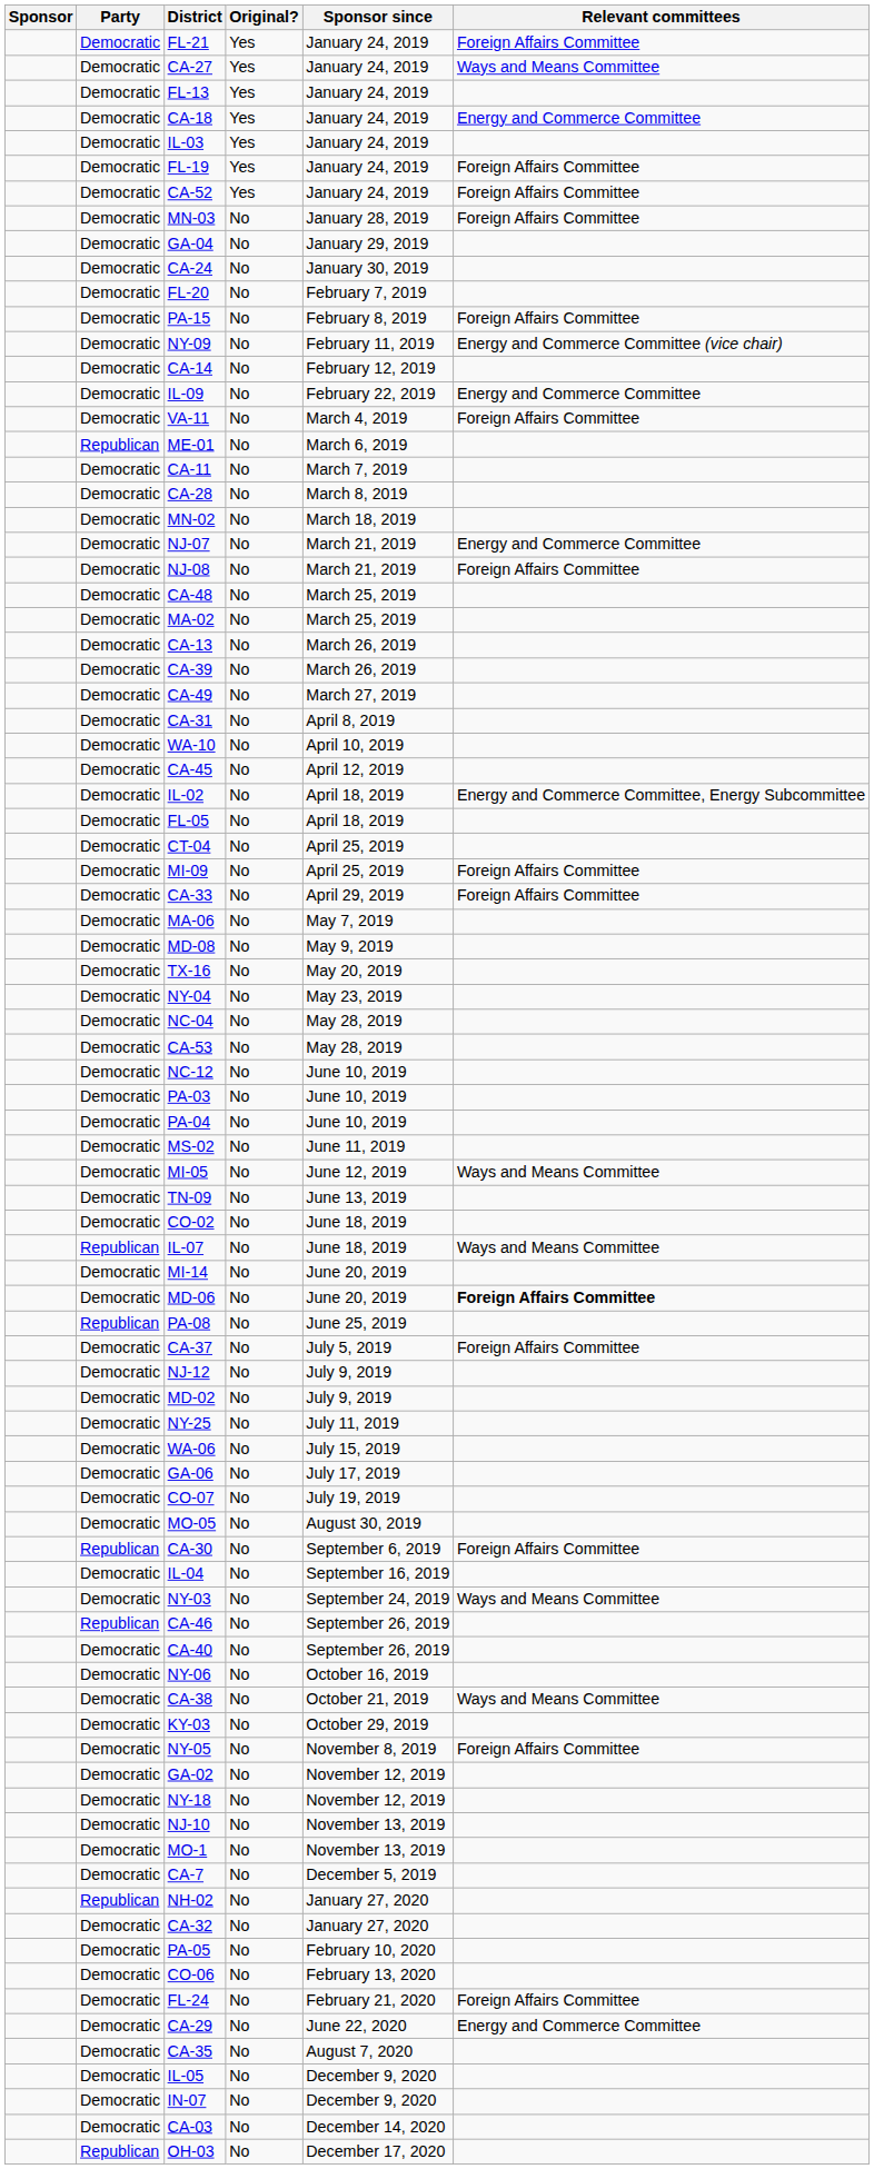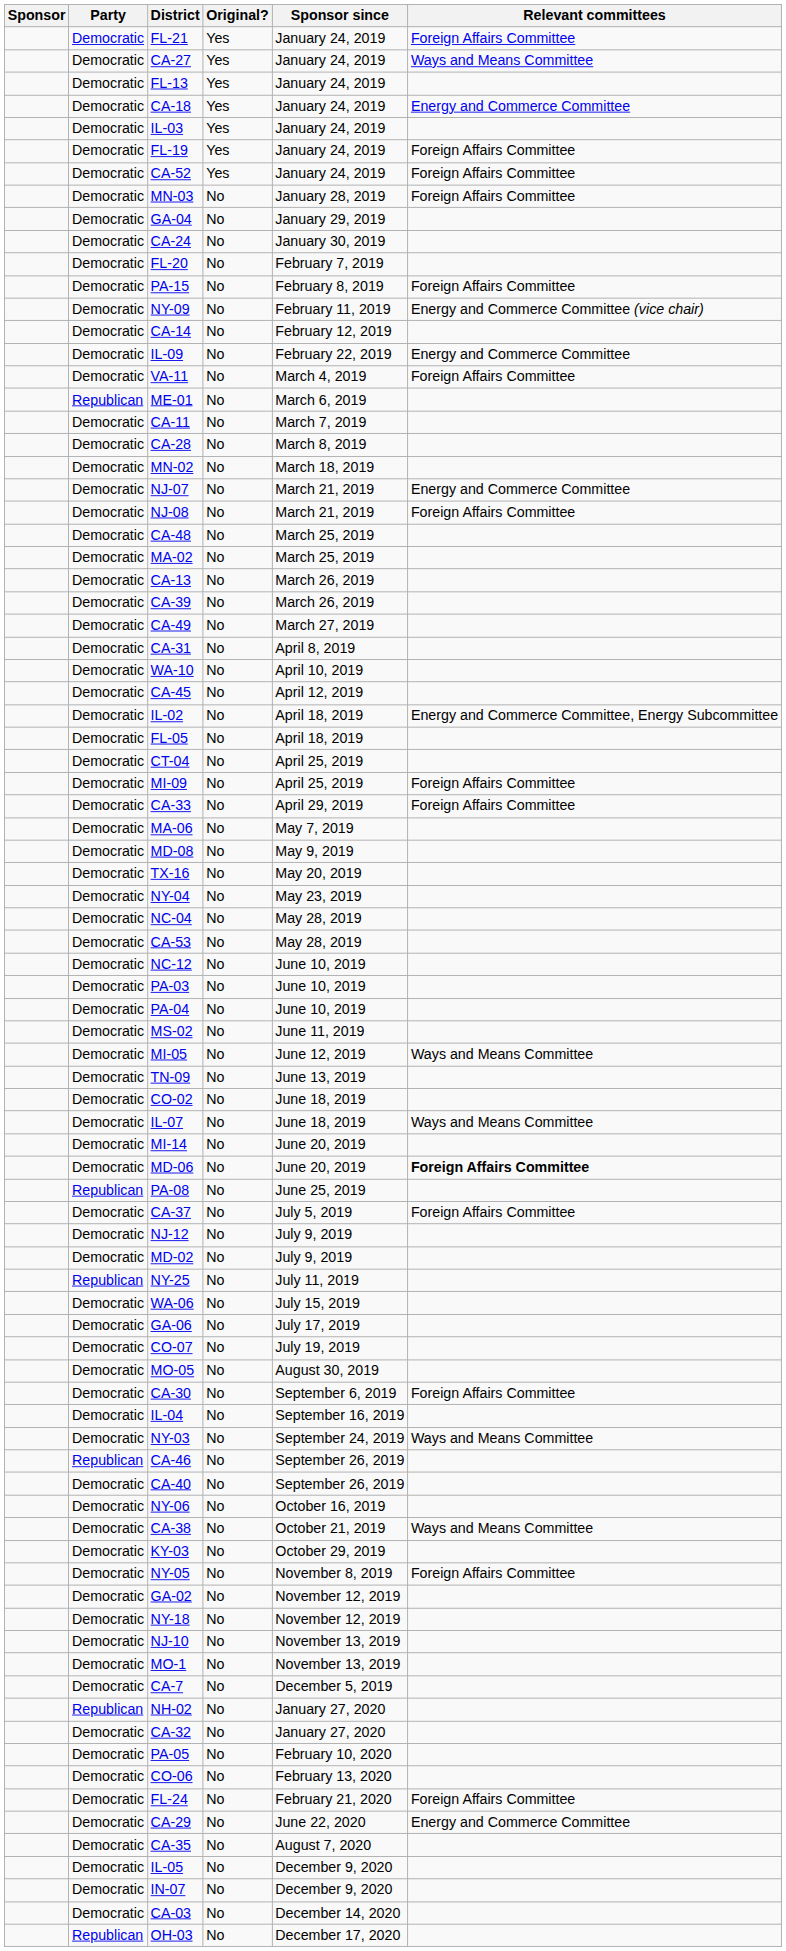IL-07 | Party: Republican -> Democratic
NY-25 | Party: Democratic -> Republican
CA-30 | Party: Republican -> Democratic
